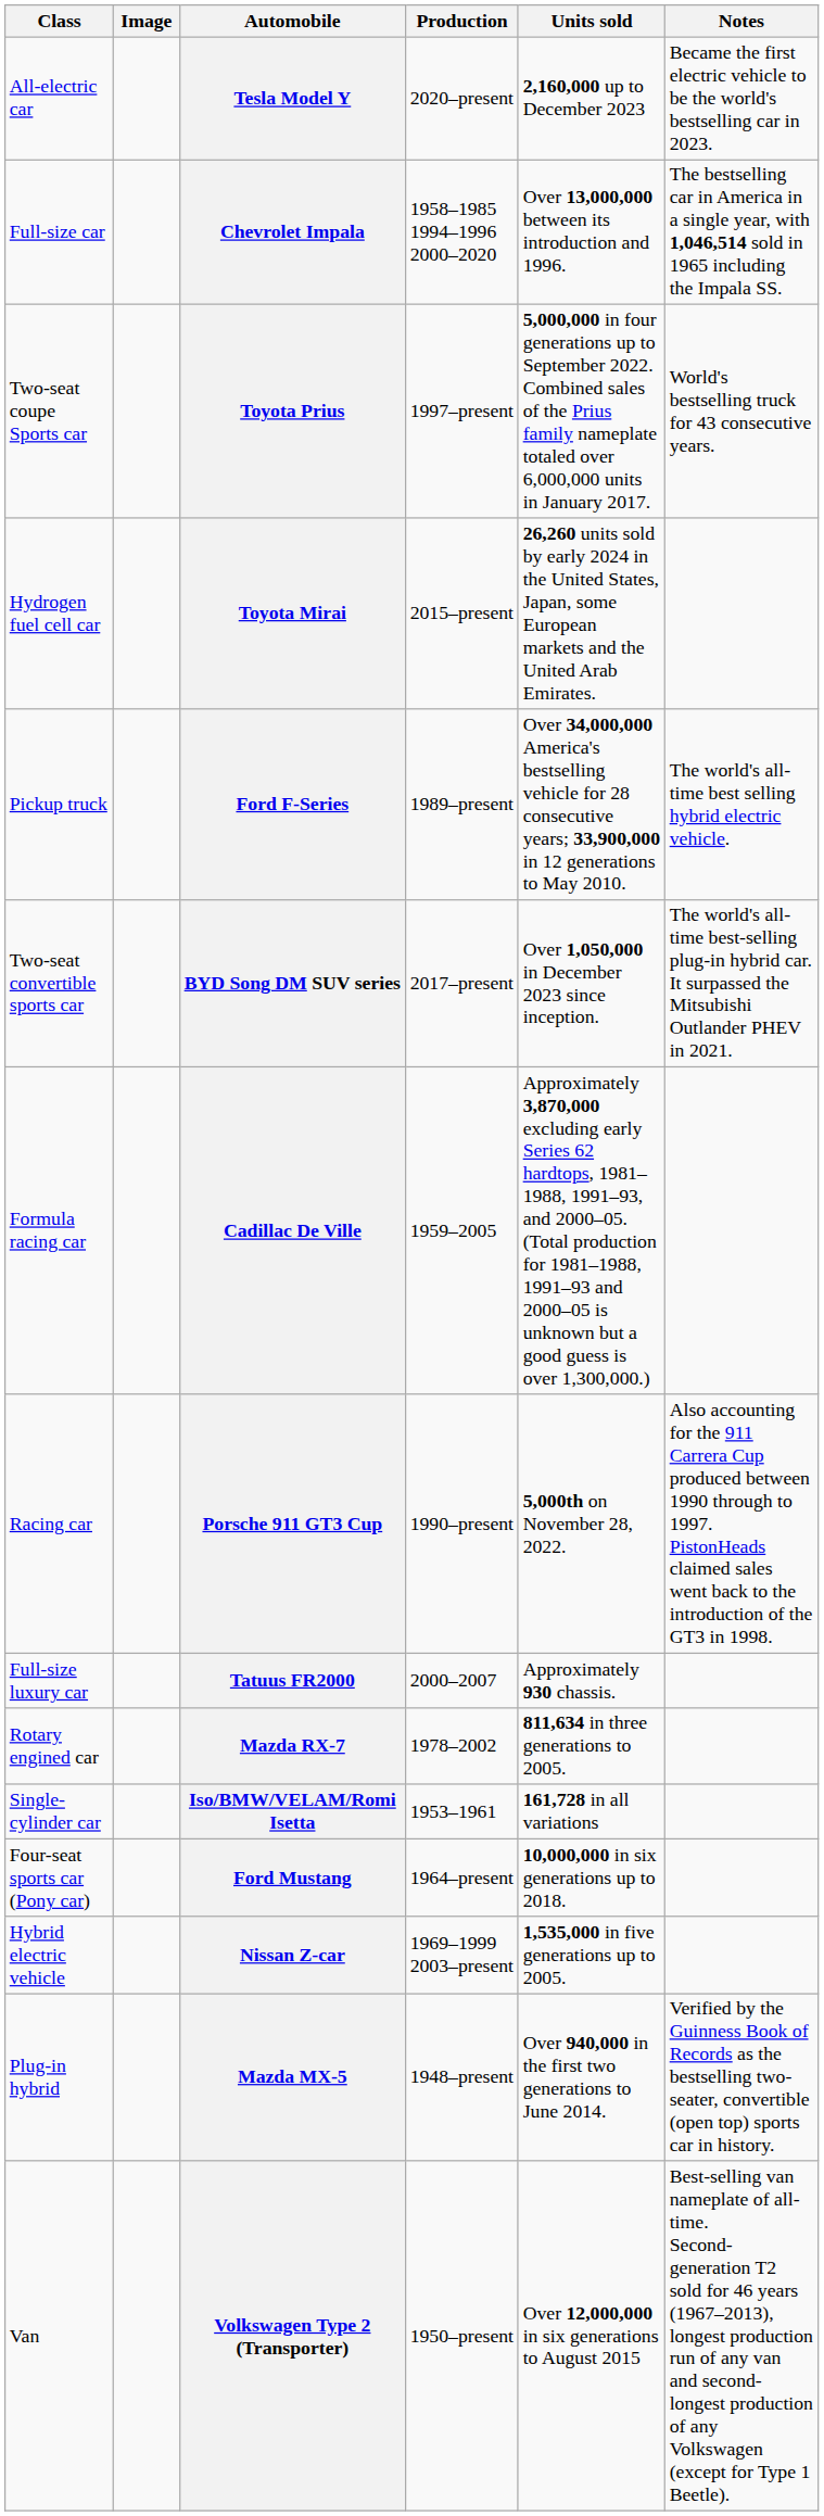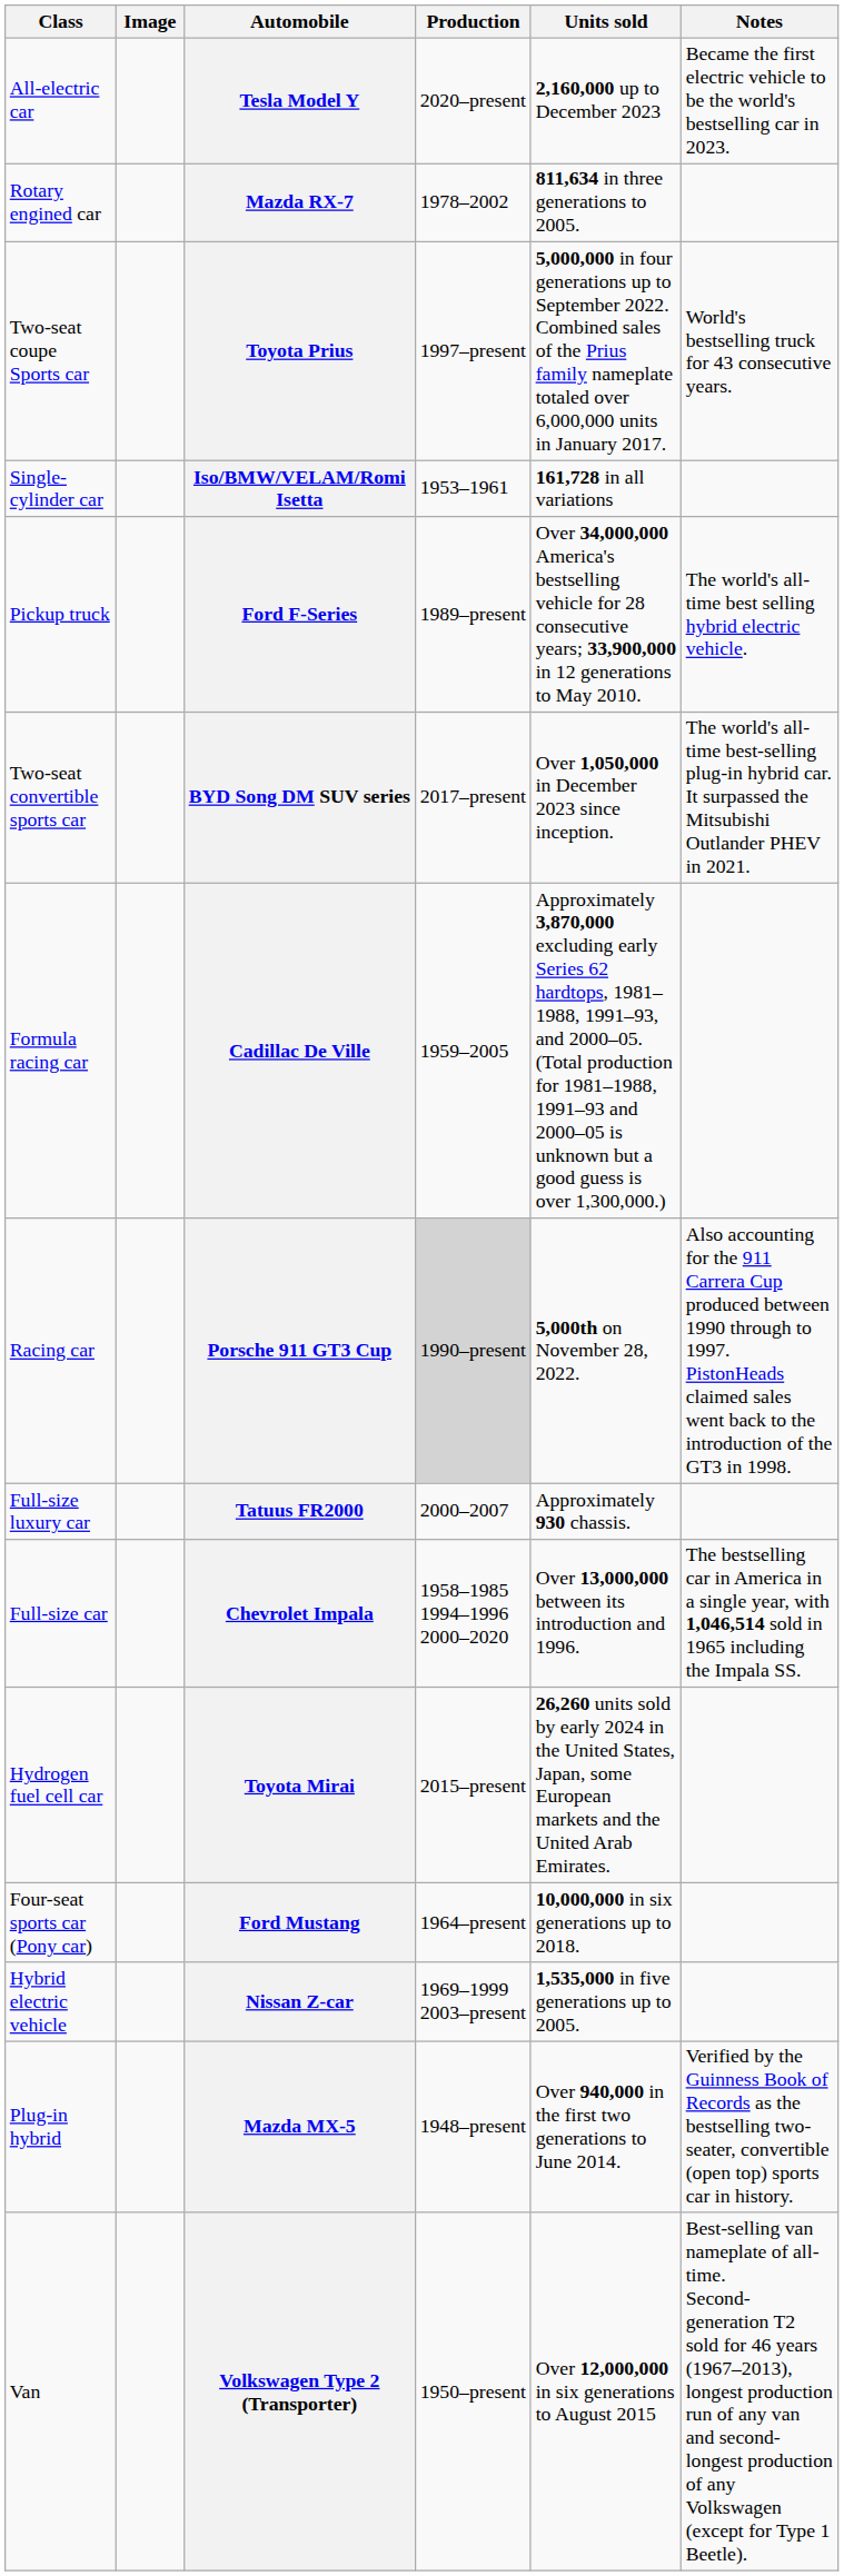rows swapped: Chevrolet Impala <-> Mazda RX-7
rows swapped: Toyota Mirai <-> Iso/BMW/VELAM/Romi Isetta
Porsche 911 GT3 Cup | Production: no background -> lightgrey background
